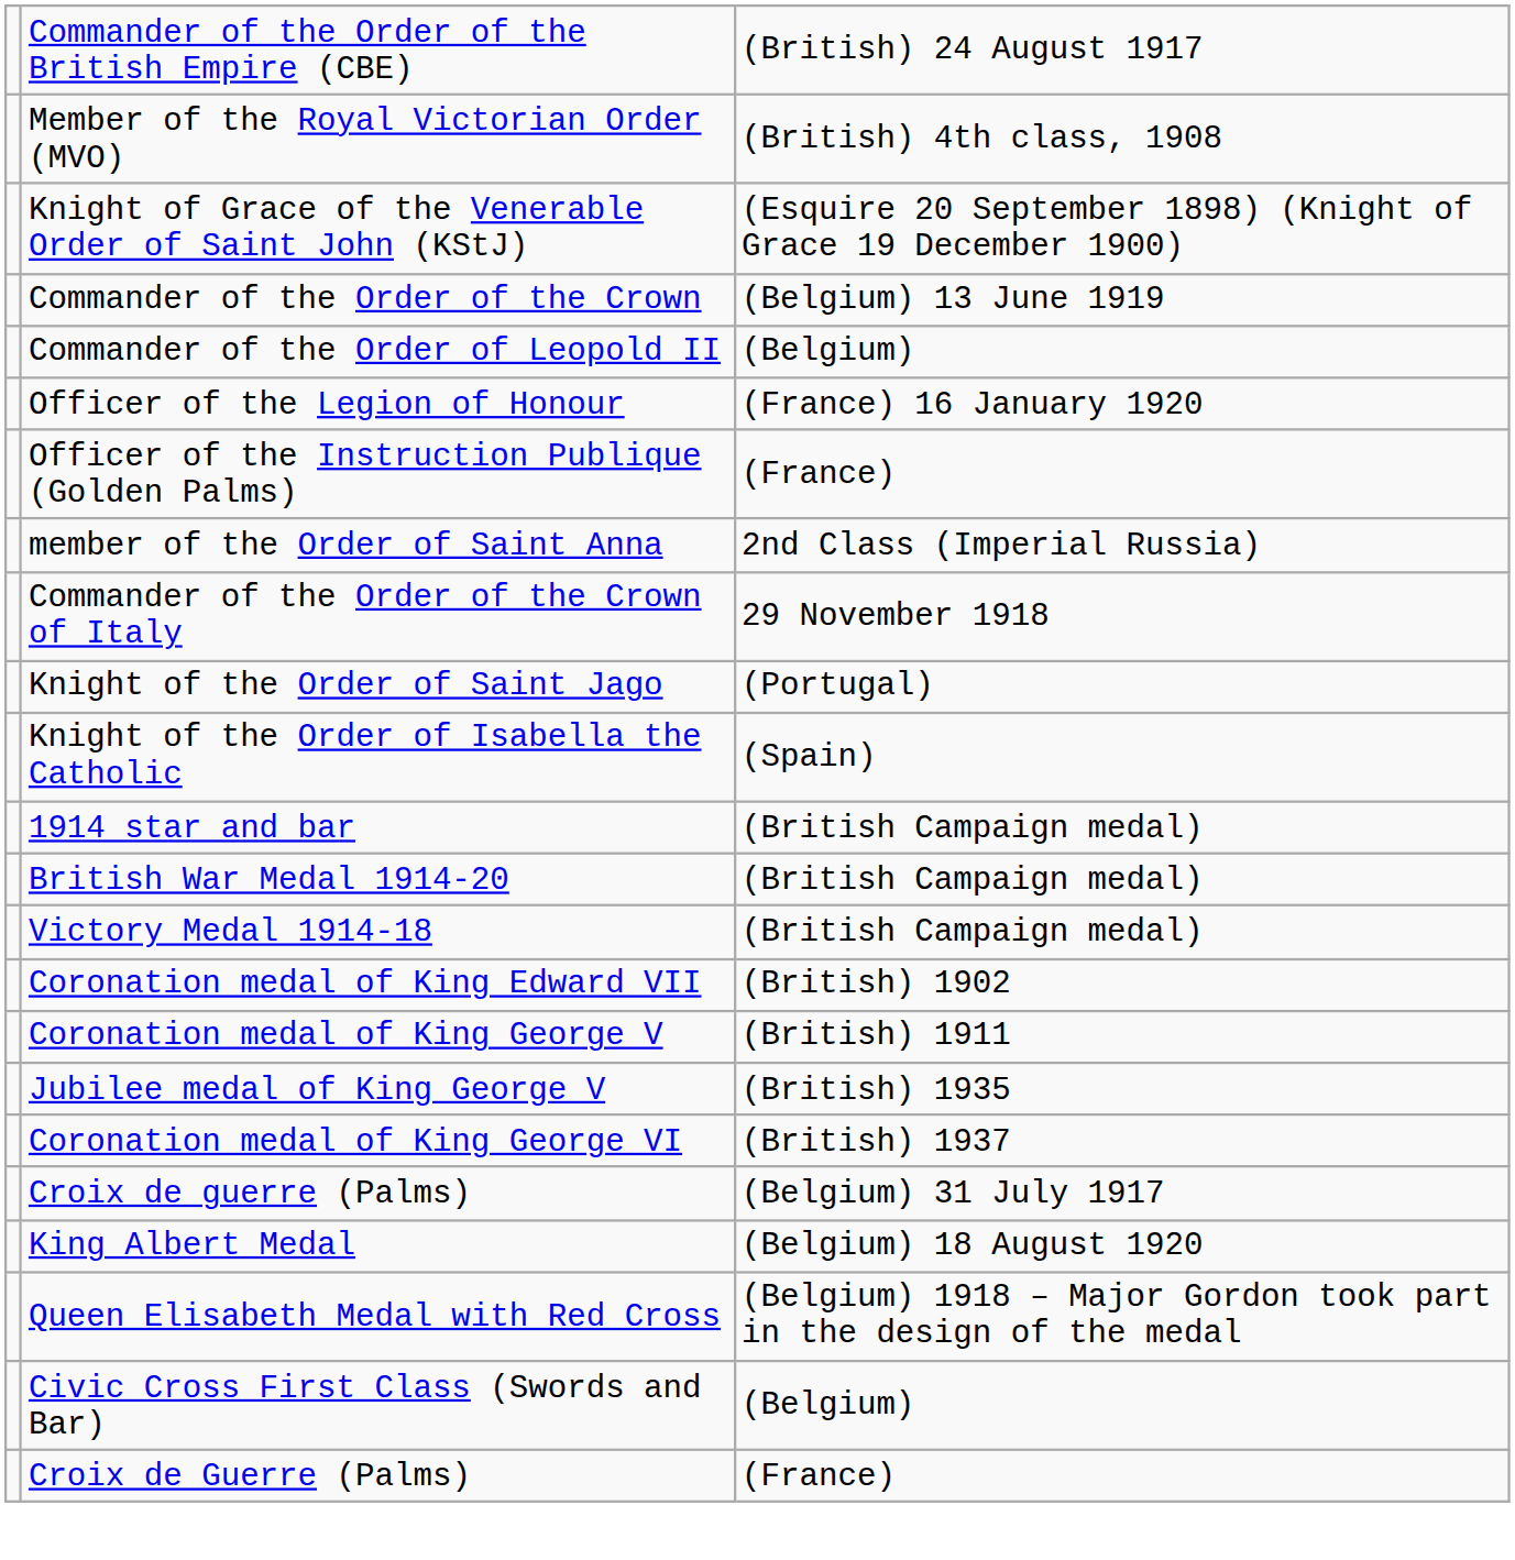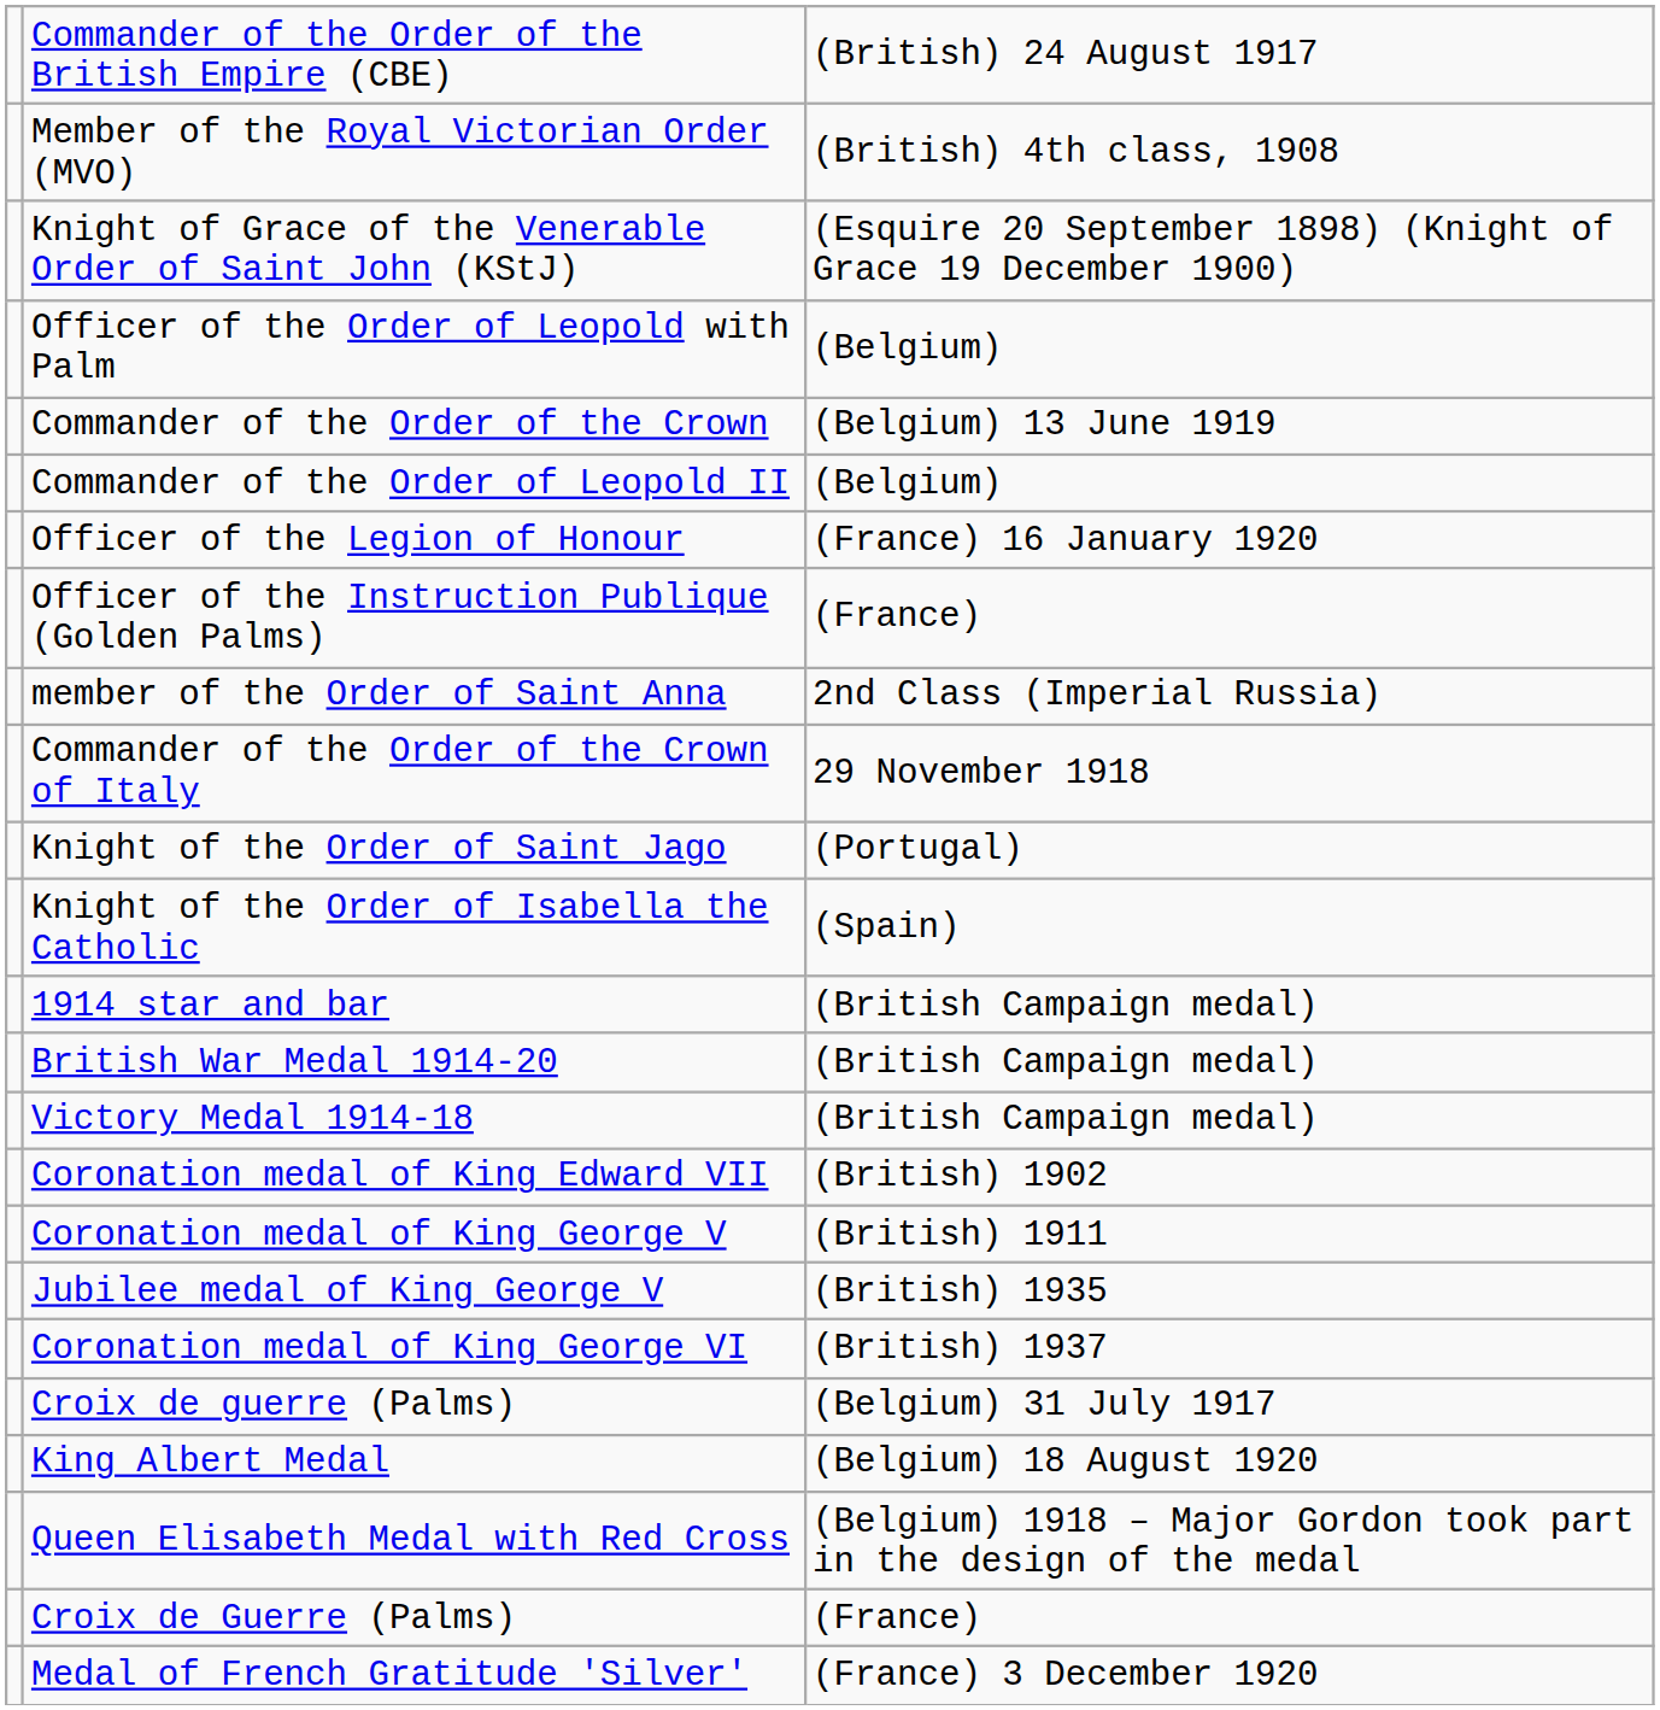+ row: Officer of the Order of Leopold with Palm | (Belgium)
- row: Civic Cross First Class (Swords and Bar) | (Belgium)
+ row: Medal of French Gratitude 'Silver' | (France) 3 December 1920
